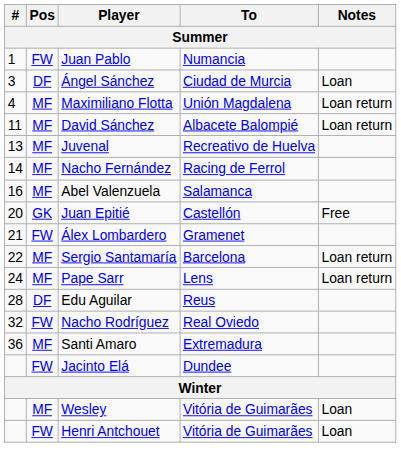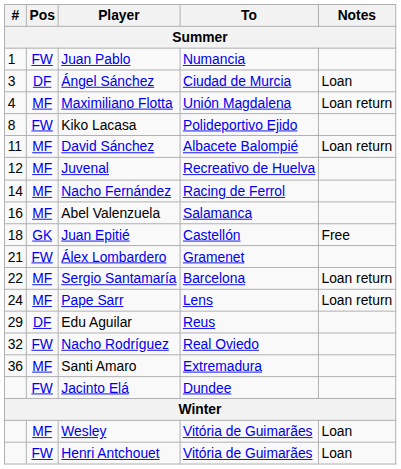+ row: 8 | FW | Kiko Lacasa | Polideportivo Ejido
Juvenal | #: 13 -> 12
Juan Epitié | #: 20 -> 18
Edu Aguilar | #: 28 -> 29
